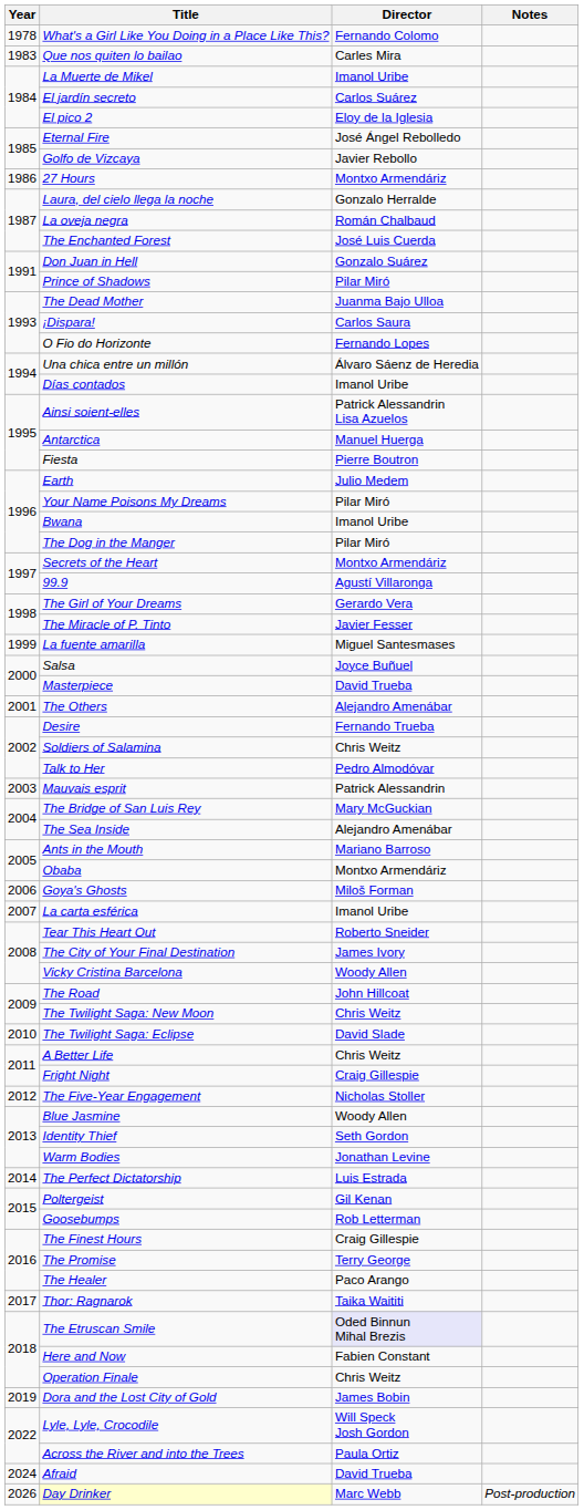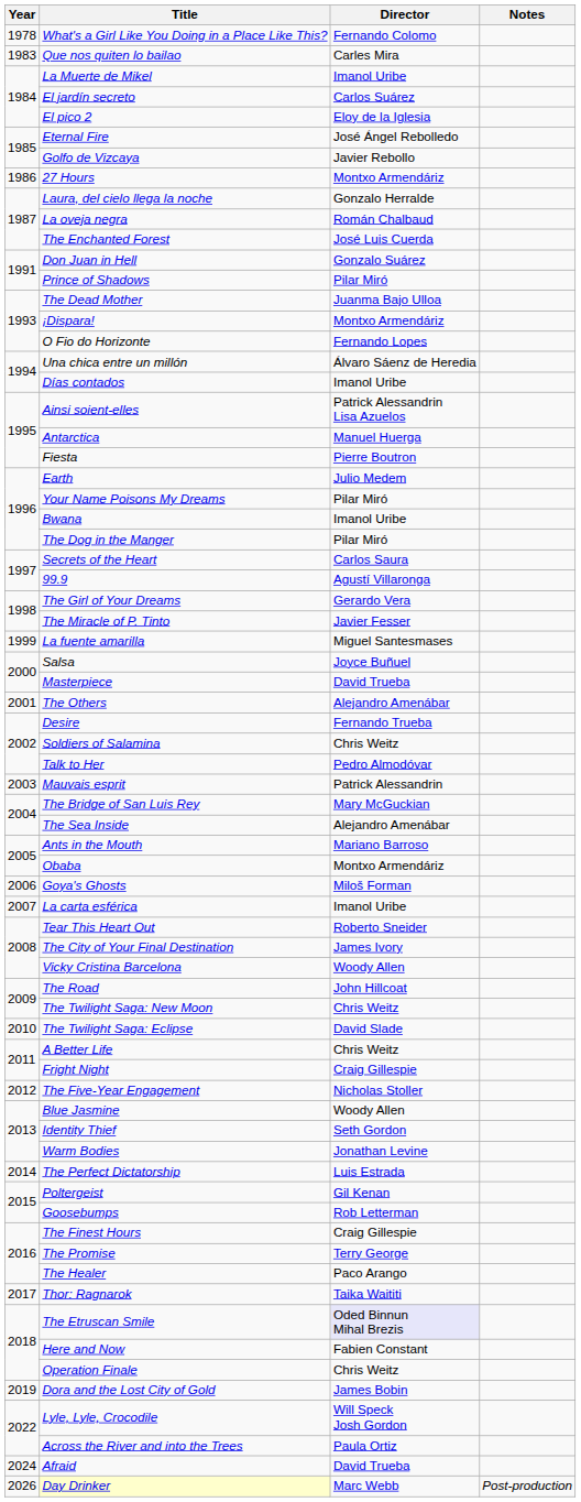¡Dispara! | Director: Carlos Saura -> Montxo Armendáriz
Secrets of the Heart | Director: Montxo Armendáriz -> Carlos Saura
